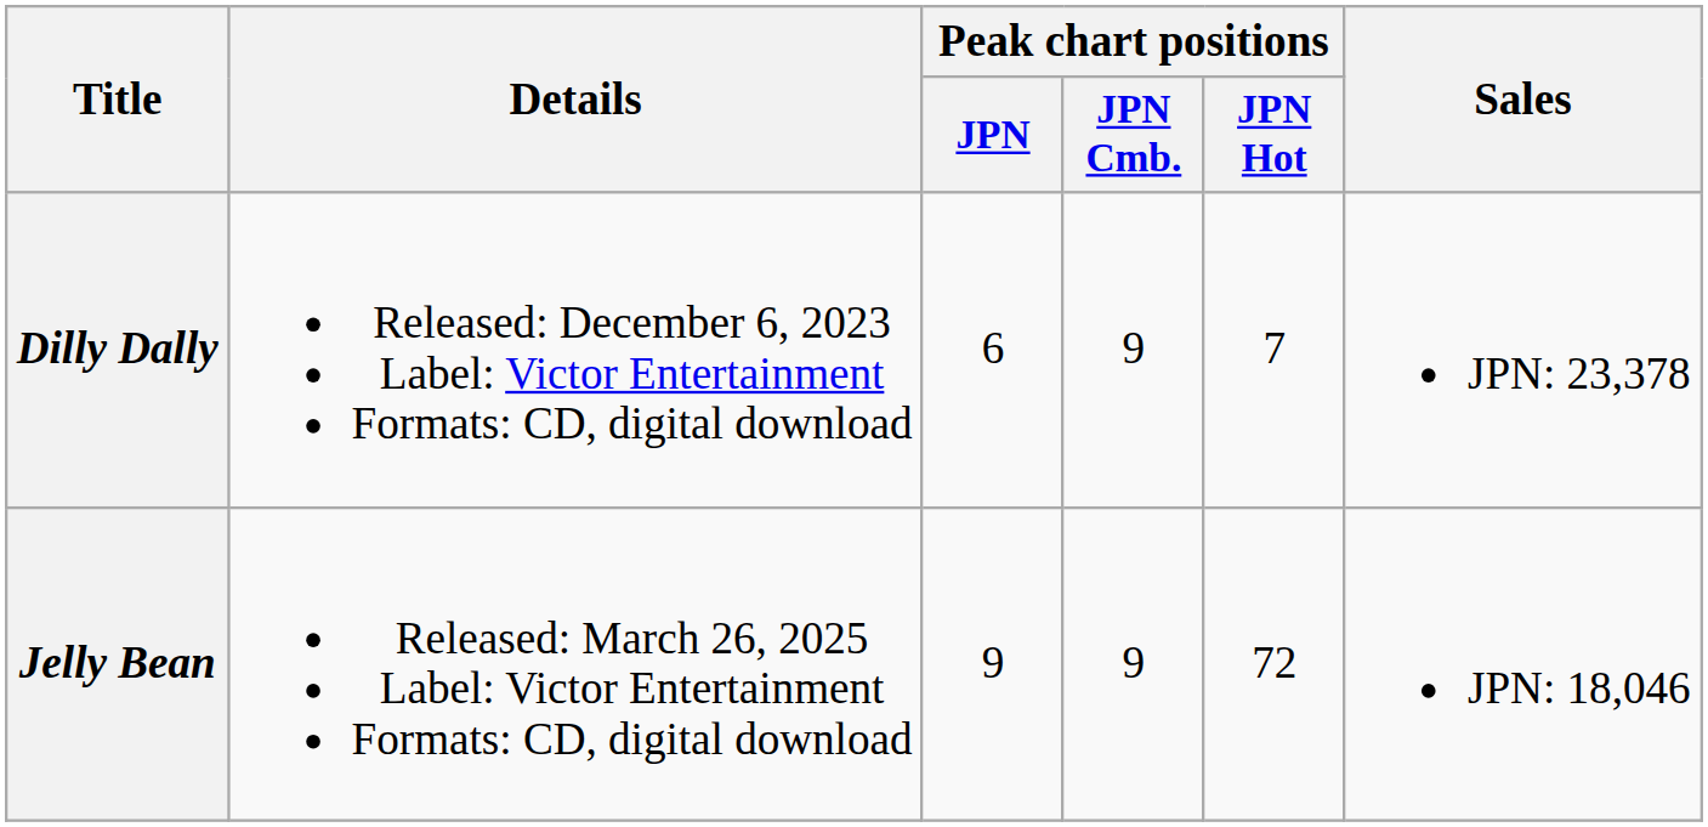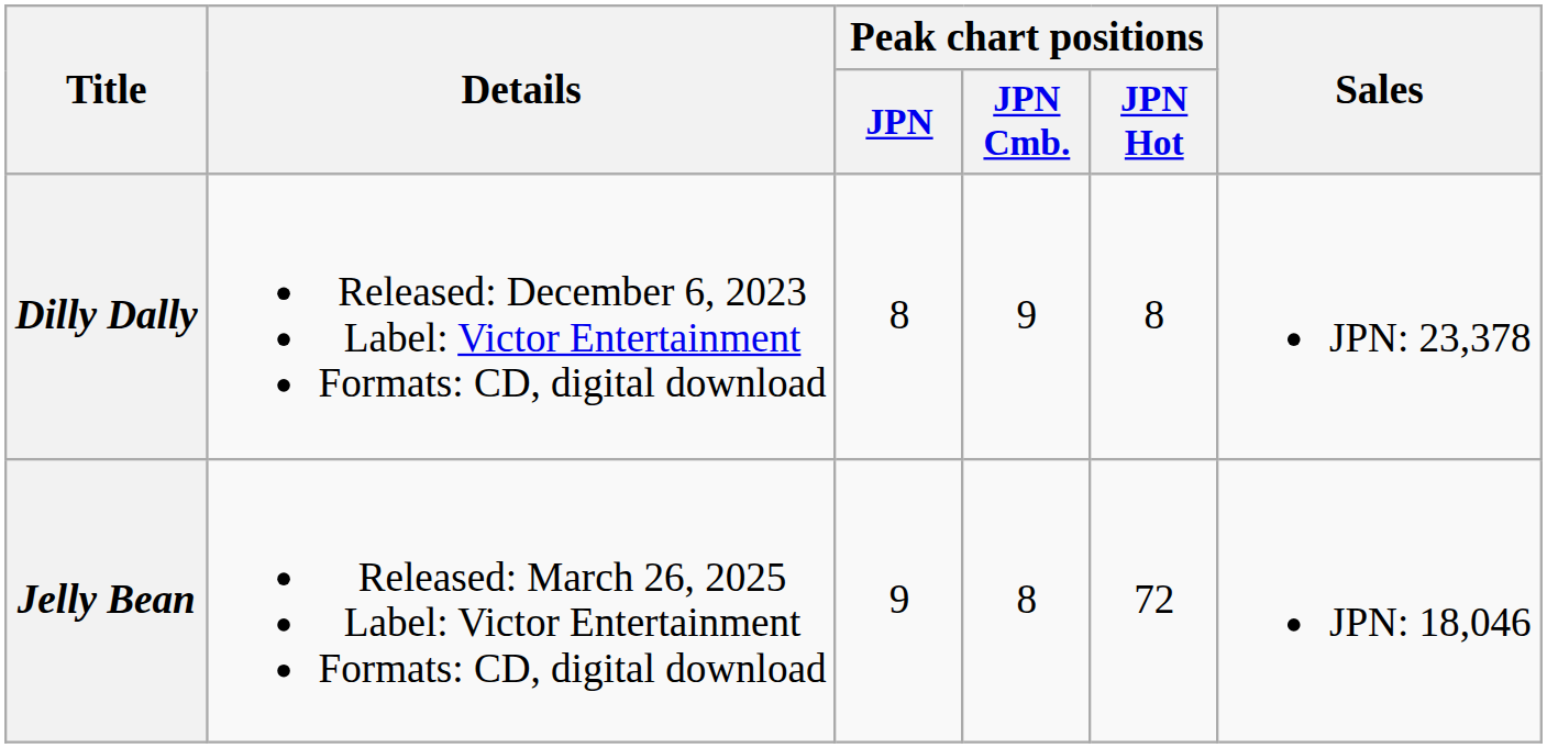Dilly Dally | Peak chart positions / JPN: 6 -> 8
Dilly Dally | Peak chart positions / JPN Hot: 7 -> 8
Jelly Bean | Peak chart positions / JPN Cmb.: 9 -> 8
